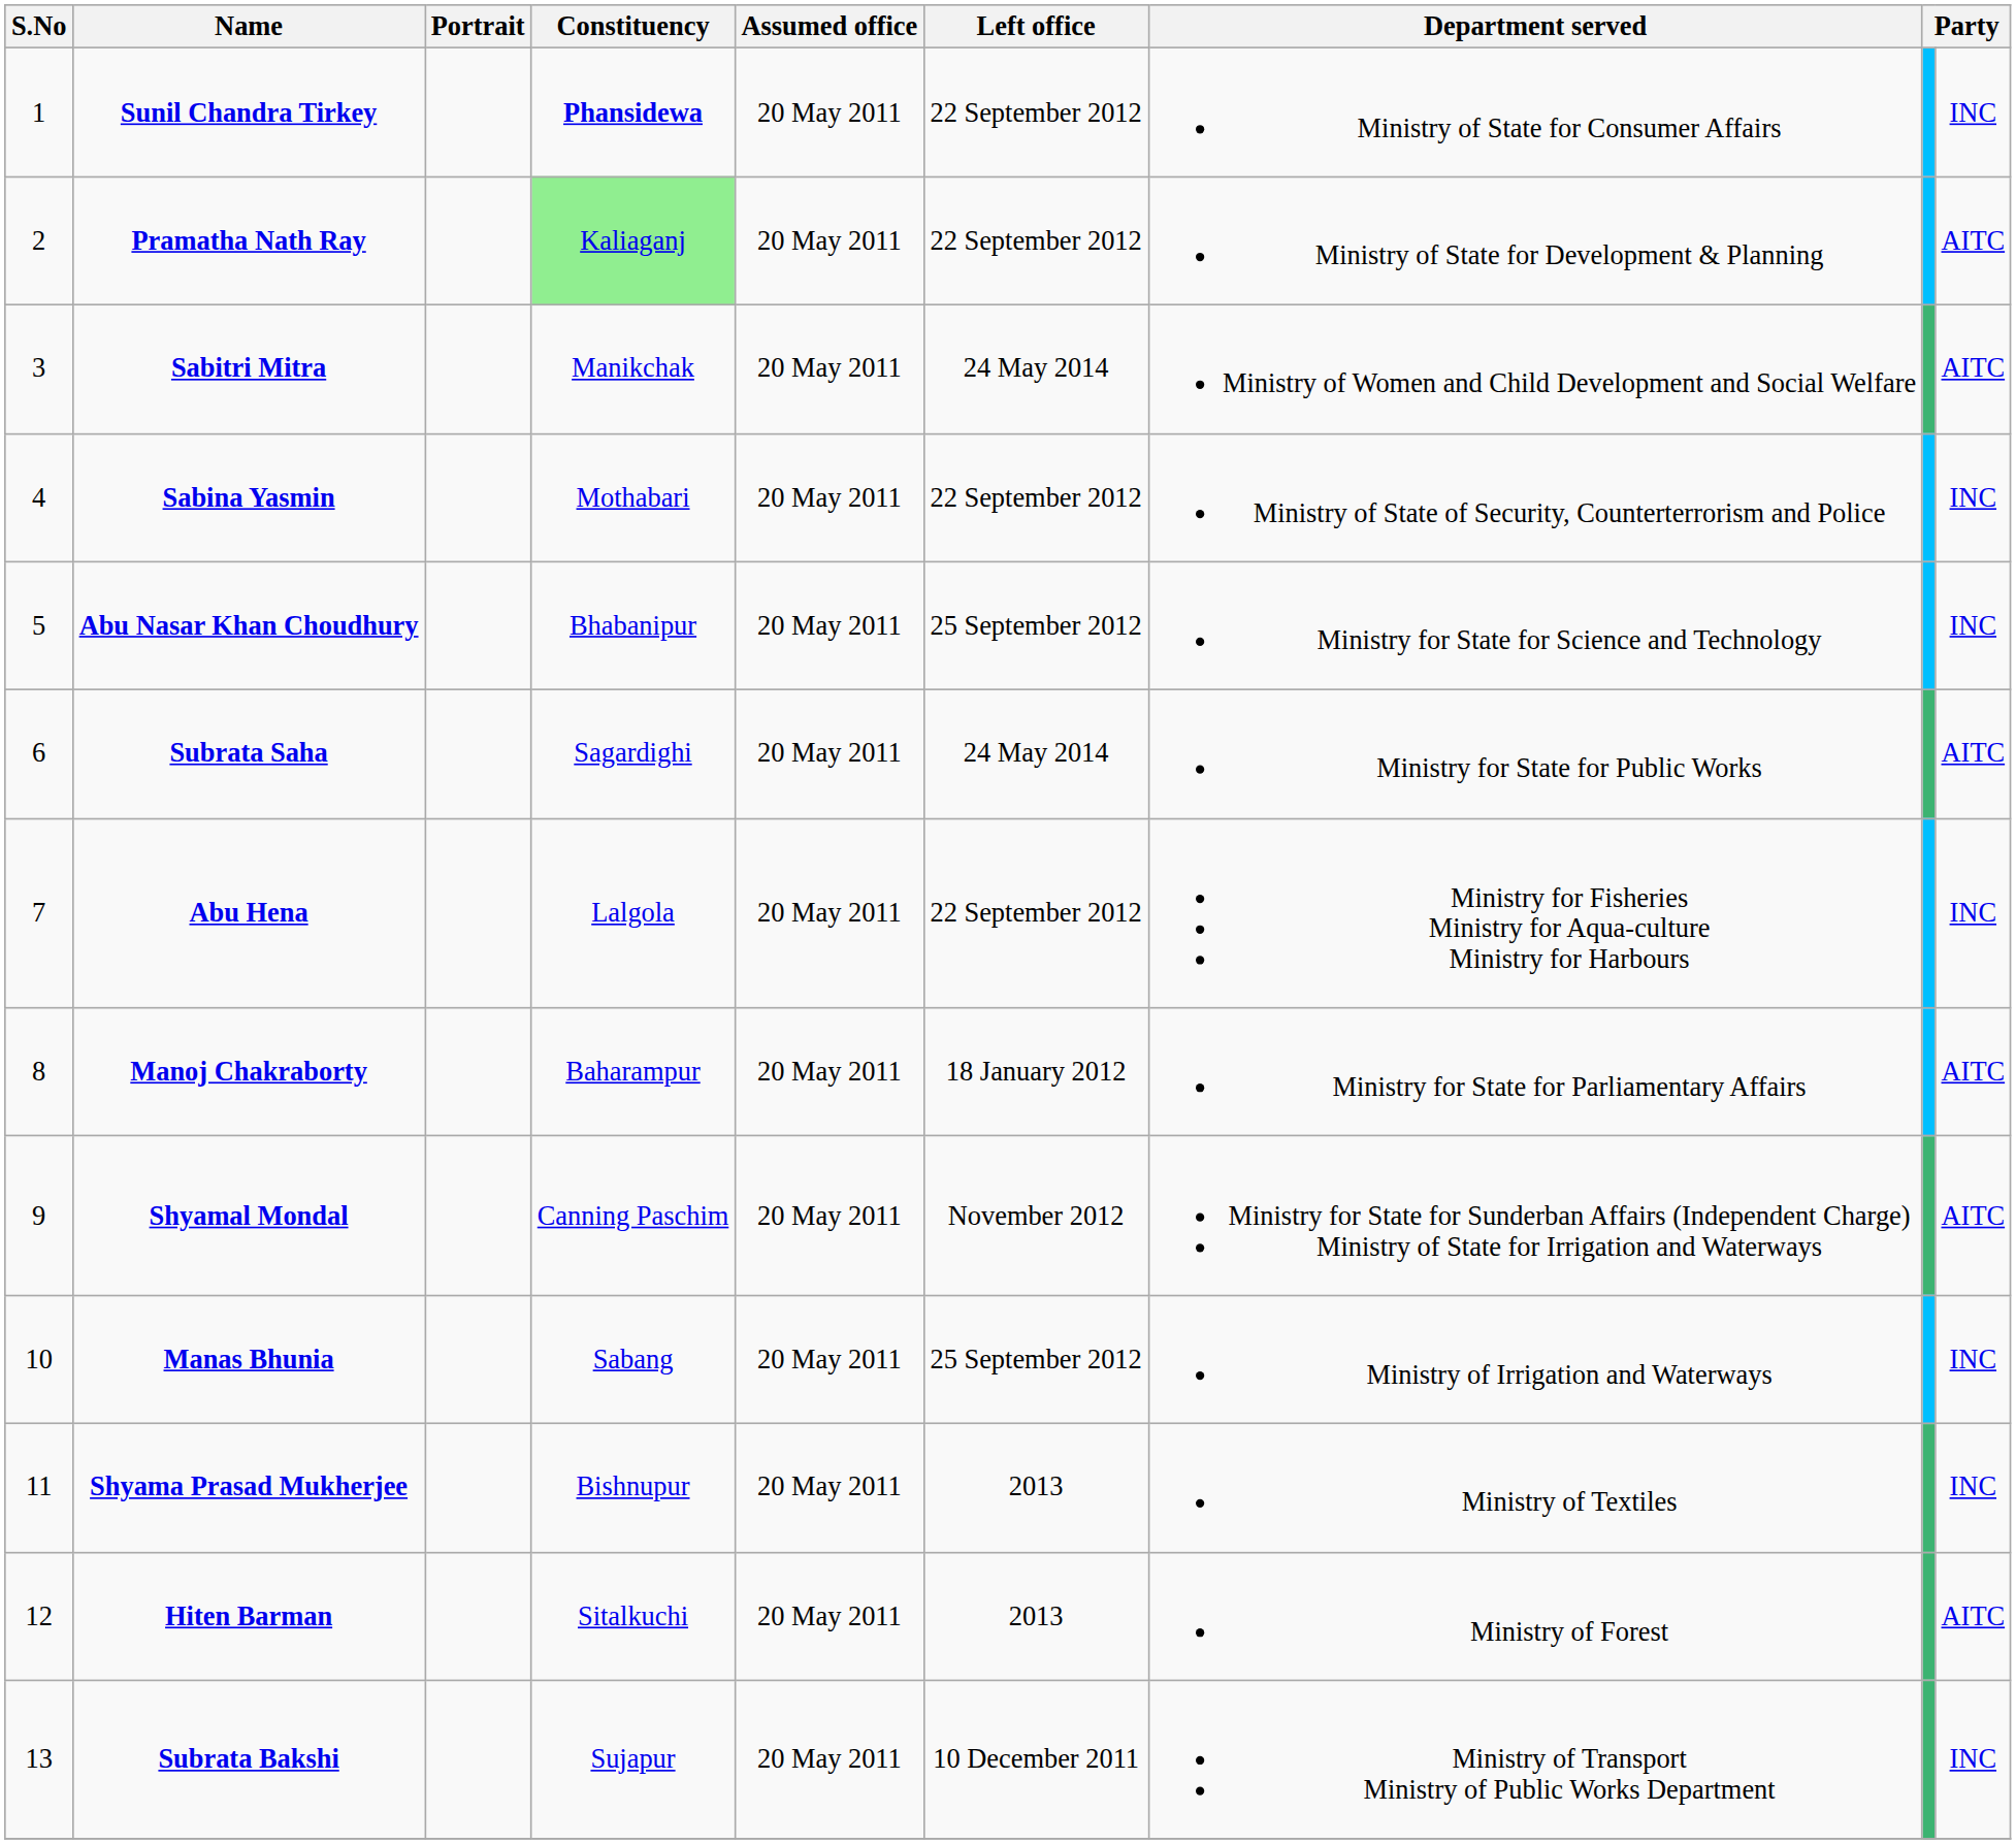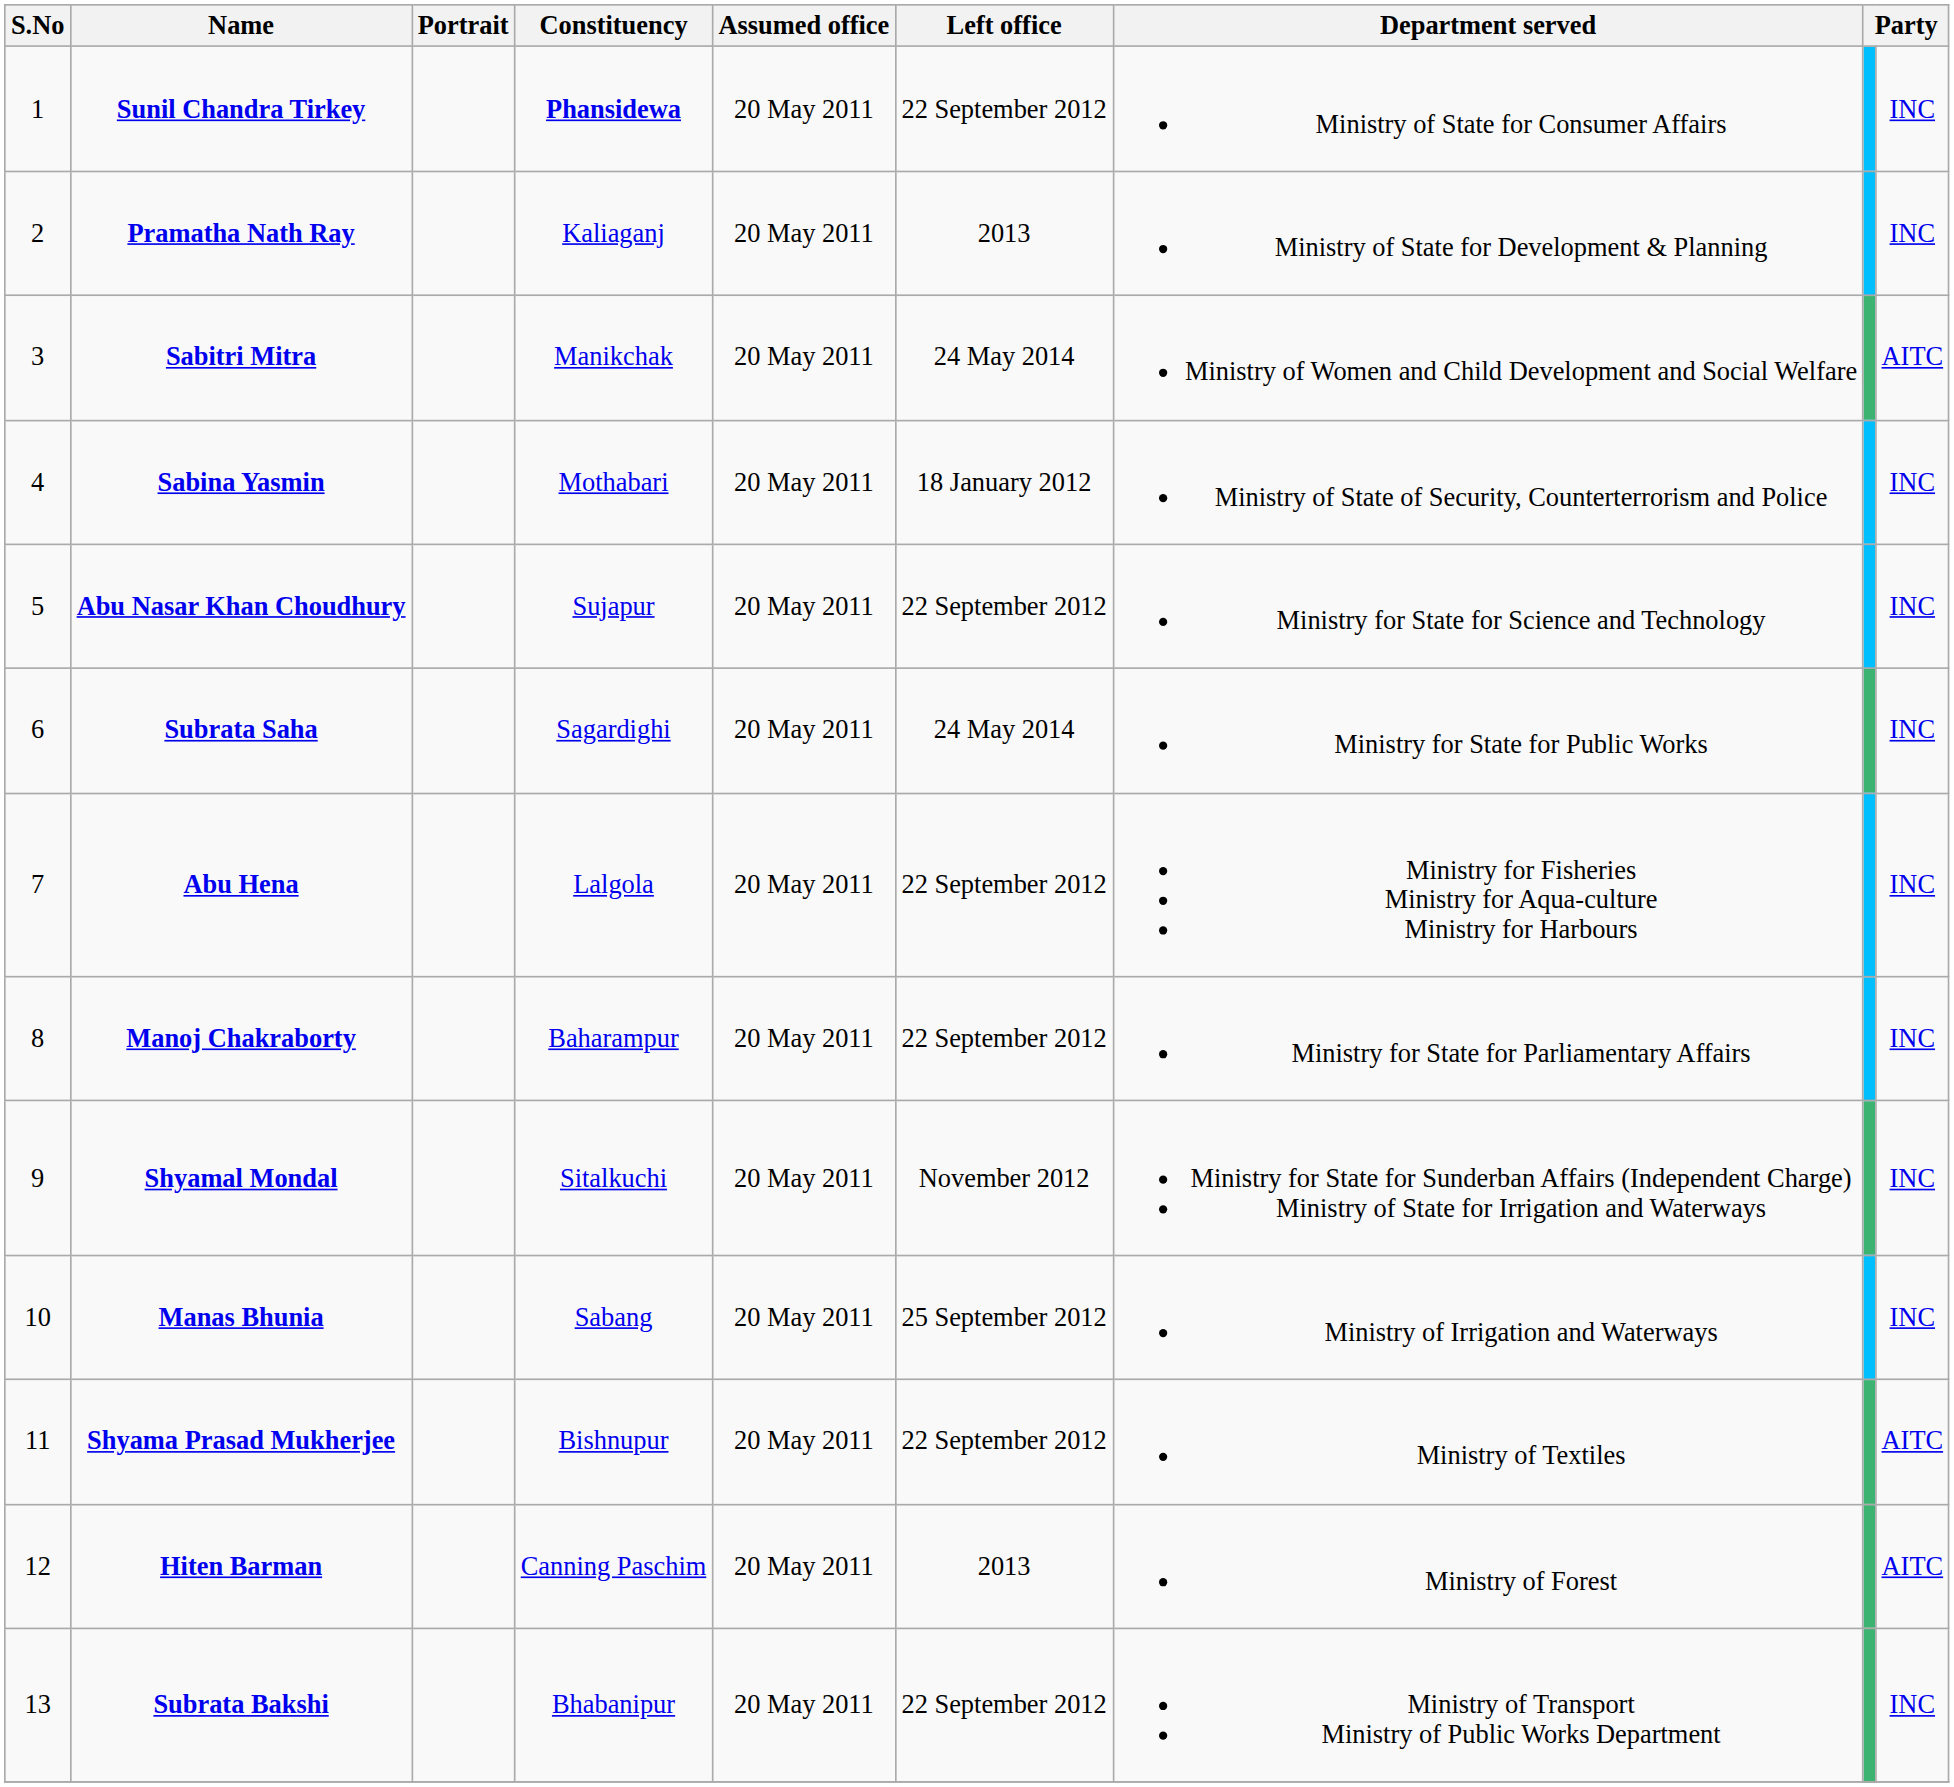Pramatha Nath Ray | Constituency: lightgreen background -> no background
Pramatha Nath Ray | Left office: 22 September 2012 -> 2013
Pramatha Nath Ray | column 9: AITC -> INC
Sabina Yasmin | Left office: 22 September 2012 -> 18 January 2012
Abu Nasar Khan Choudhury | Constituency: Bhabanipur -> Sujapur
Abu Nasar Khan Choudhury | Left office: 25 September 2012 -> 22 September 2012
Subrata Saha | column 9: AITC -> INC
Manoj Chakraborty | Left office: 18 January 2012 -> 22 September 2012
Manoj Chakraborty | column 9: AITC -> INC
Shyamal Mondal | Constituency: Canning Paschim -> Sitalkuchi
Shyamal Mondal | column 9: AITC -> INC
Shyama Prasad Mukherjee | Left office: 2013 -> 22 September 2012
Shyama Prasad Mukherjee | column 9: INC -> AITC
Hiten Barman | Constituency: Sitalkuchi -> Canning Paschim
Subrata Bakshi | Constituency: Sujapur -> Bhabanipur
Subrata Bakshi | Left office: 10 December 2011 -> 22 September 2012
